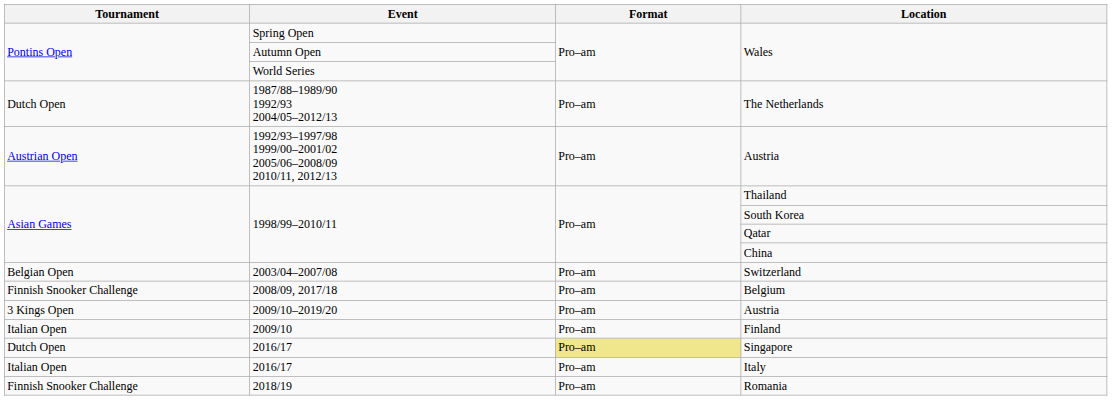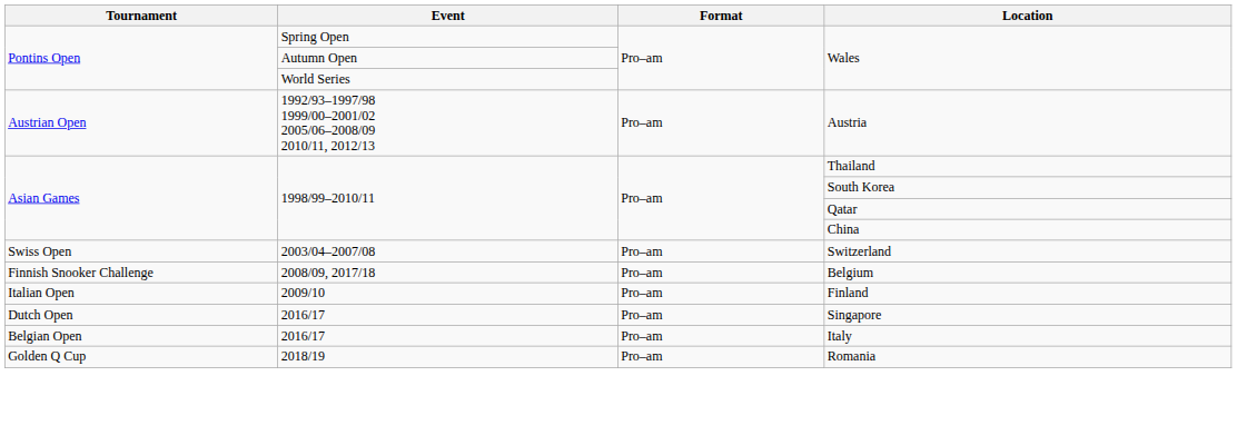- row: Dutch Open | 1987/88–1989/90 1992/93 2004/05–2012/13 | Pro–am | The Netherlands
Switzerland | Tournament: Belgian Open -> Swiss Open
- row: 3 Kings Open | 2009/10–2019/20 | Pro–am | Austria
Singapore | Format: khaki background -> no background
Italy | Tournament: Italian Open -> Belgian Open
Romania | Tournament: Finnish Snooker Challenge -> Golden Q Cup
